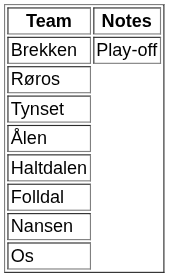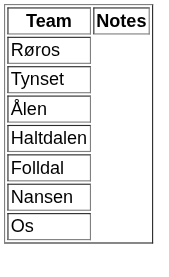- row: Brekken | Play-off
